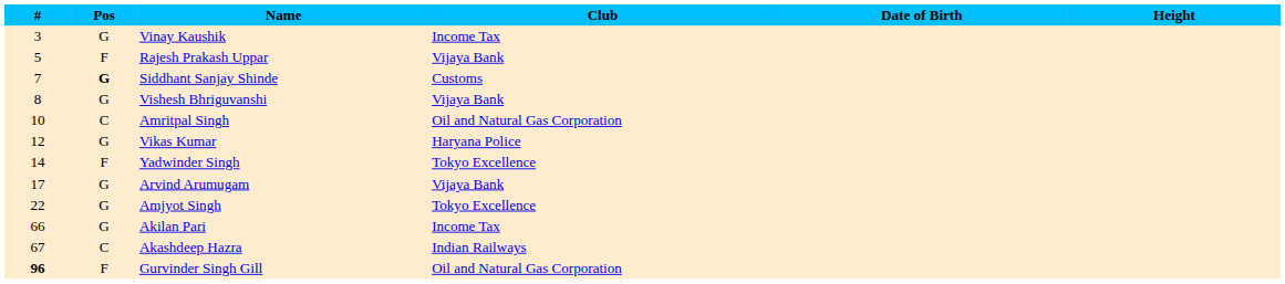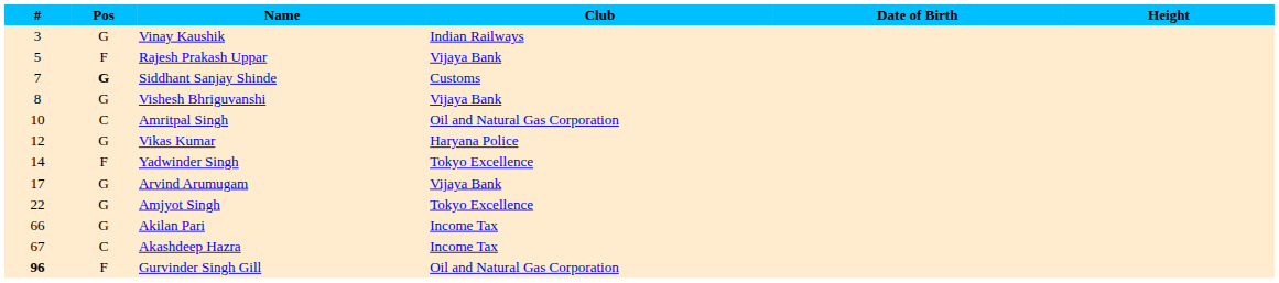Vinay Kaushik | Club: Income Tax -> Indian Railways
Akashdeep Hazra | Club: Indian Railways -> Income Tax
